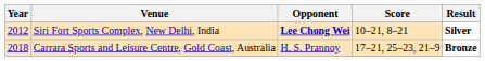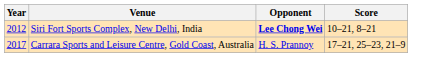- column: Result | Silver | Bronze
Carrara Sports and Leisure Centre, Gold Coast, Australia | Year: 2018 -> 2017
